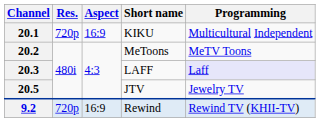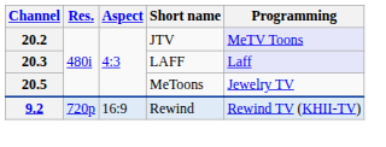- row: 20.1 | 720p | 16:9 | KIKU | Multicultural Independent
20.2 | Short name: MeToons -> JTV
20.2 | Programming: no background -> lavender background
20.5 | Short name: JTV -> MeToons
